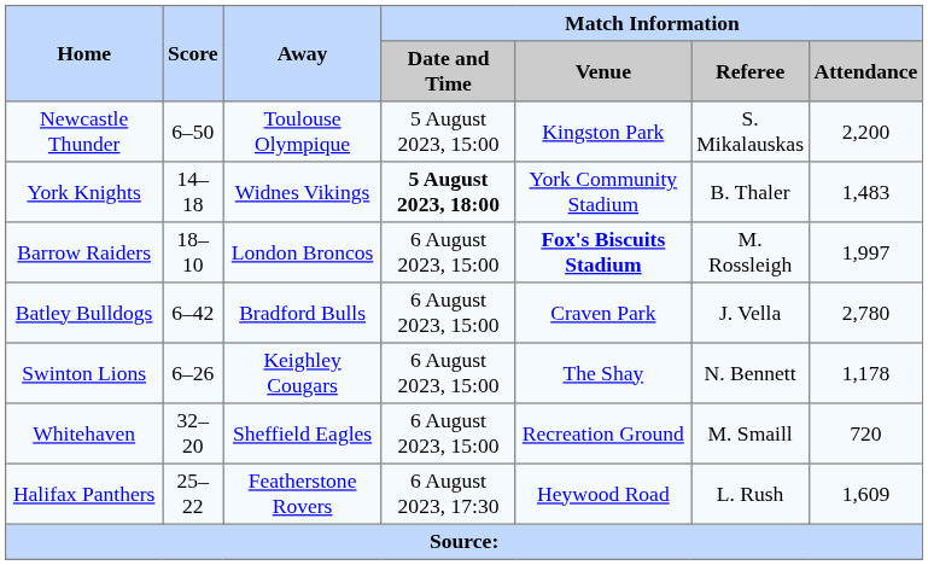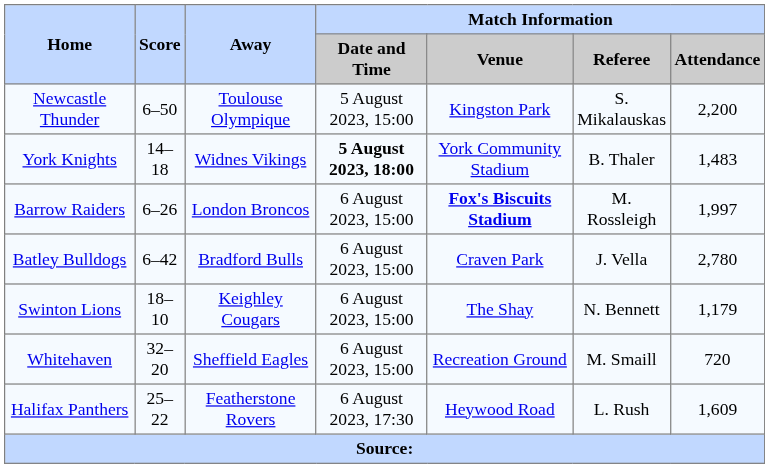Barrow Raiders | Score: 18–10 -> 6–26
Swinton Lions | Score: 6–26 -> 18–10
Swinton Lions | Match Information / Attendance: 1,178 -> 1,179
